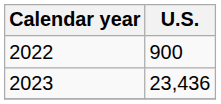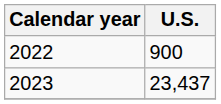2023 | U.S.: 23,436 -> 23,437
